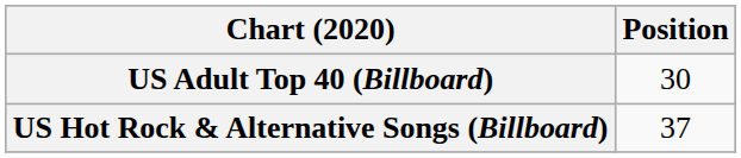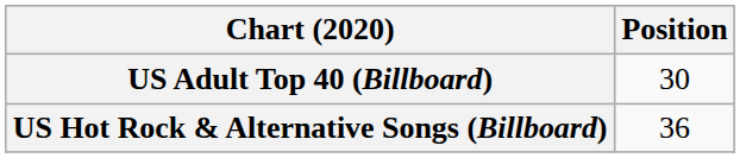US Hot Rock & Alternative Songs (Billboard) | Position: 37 -> 36
